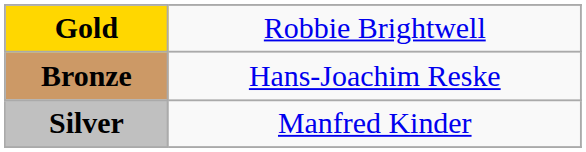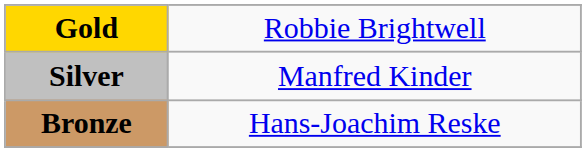rows swapped: Silver <-> Bronze
